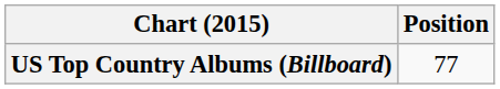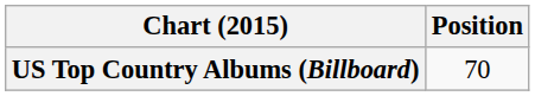US Top Country Albums (Billboard) | Position: 77 -> 70
